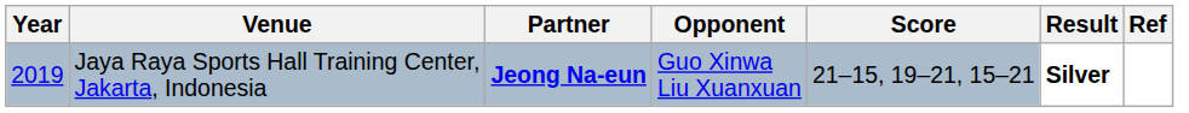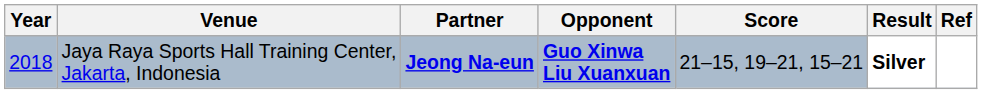Jaya Raya Sports Hall Training Center, Jakarta, Indonesia | Year: 2019 -> 2018
Jaya Raya Sports Hall Training Center, Jakarta, Indonesia | Opponent: normal -> bold
